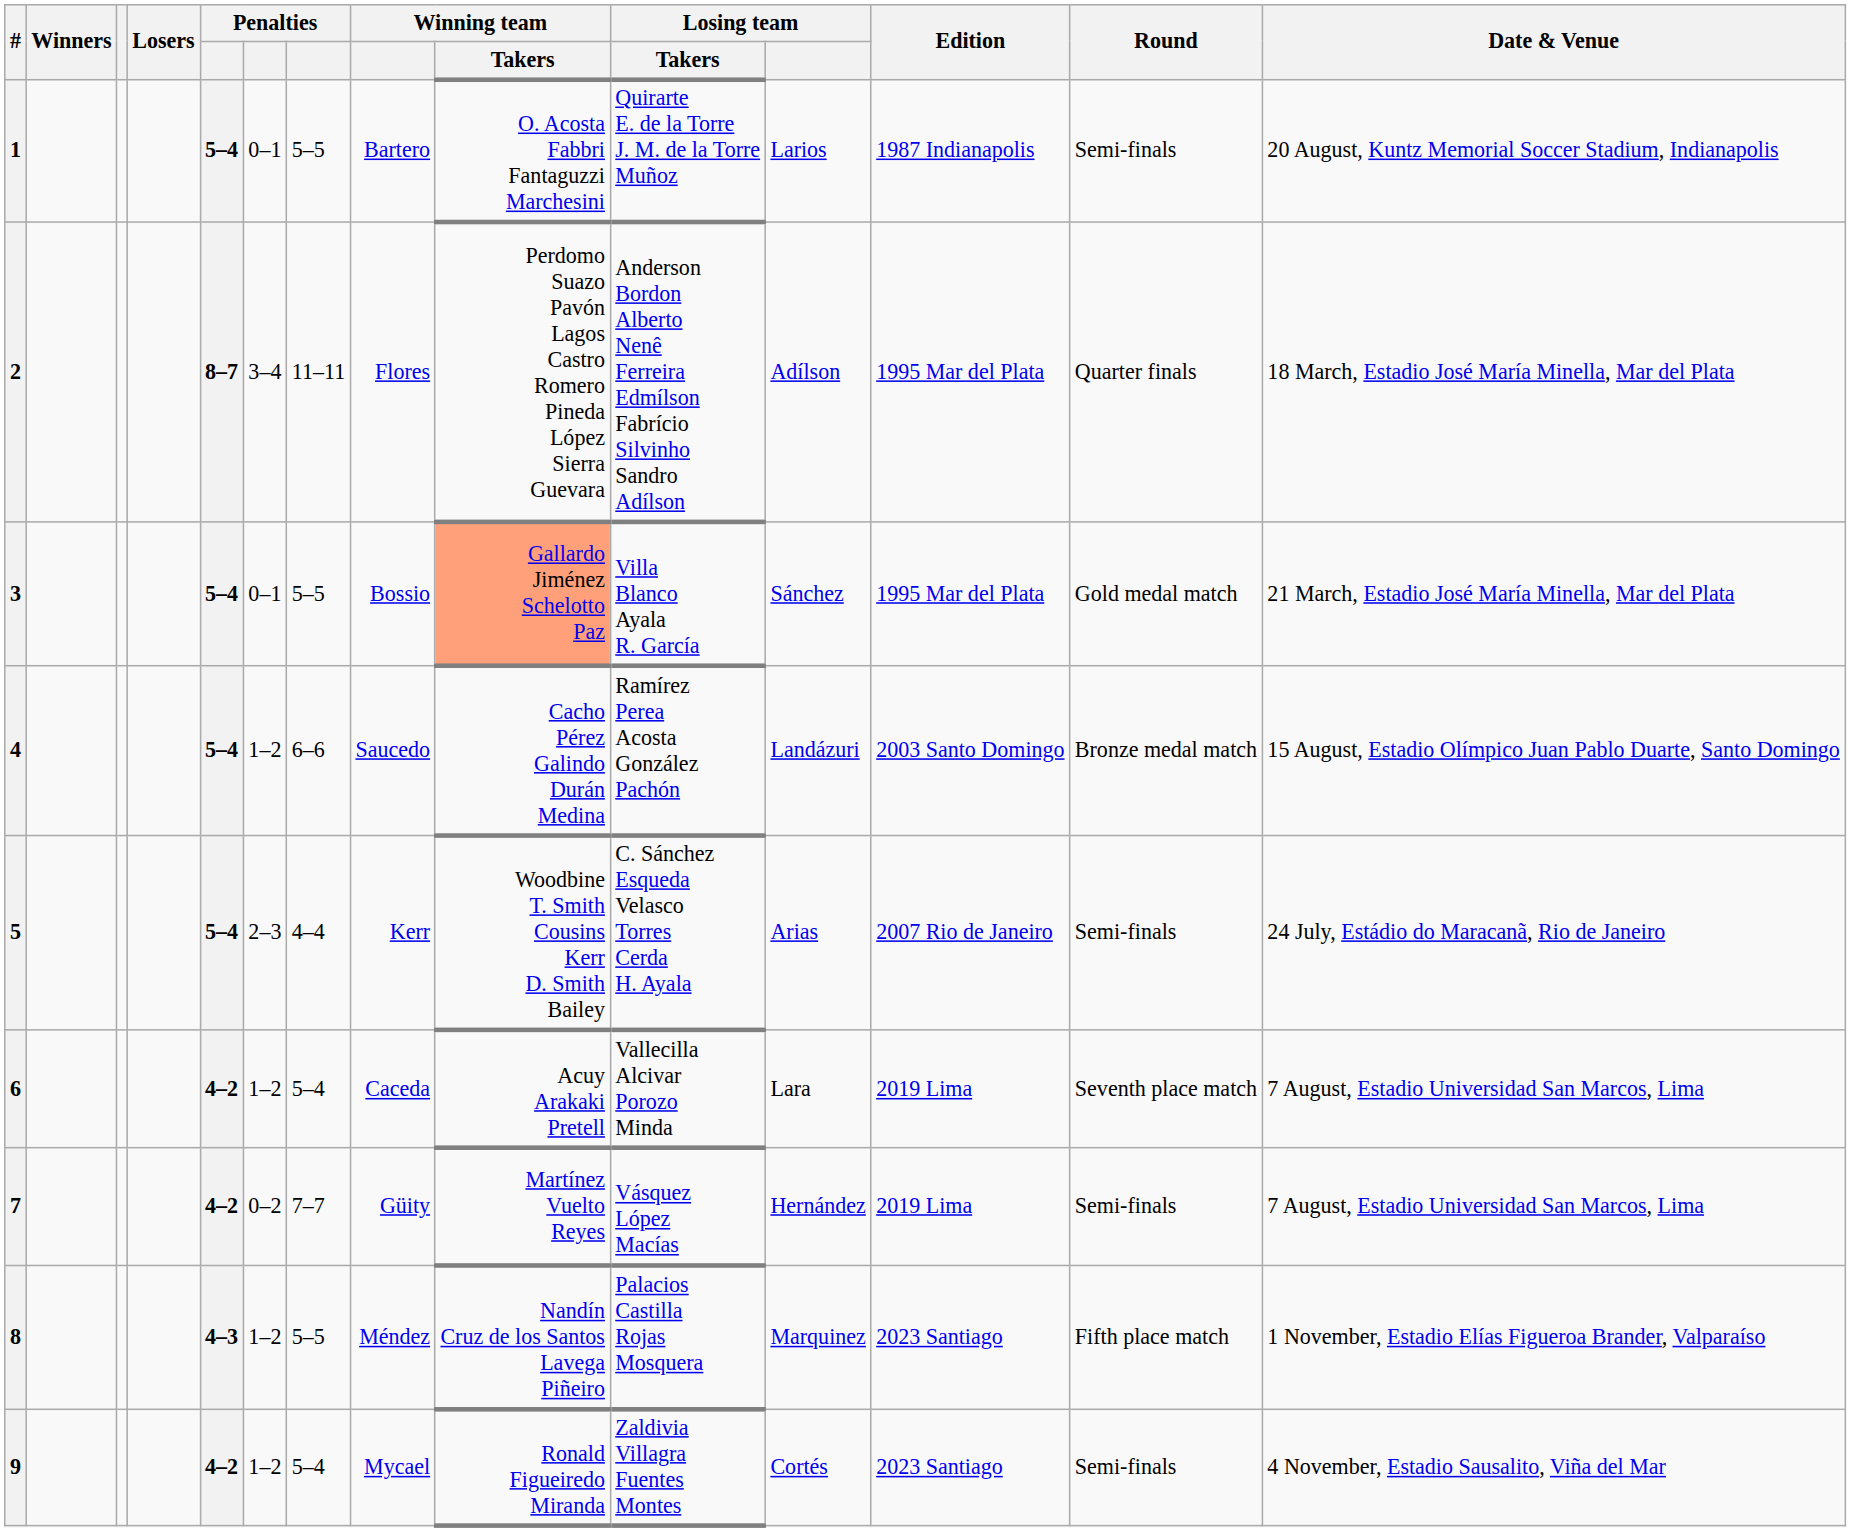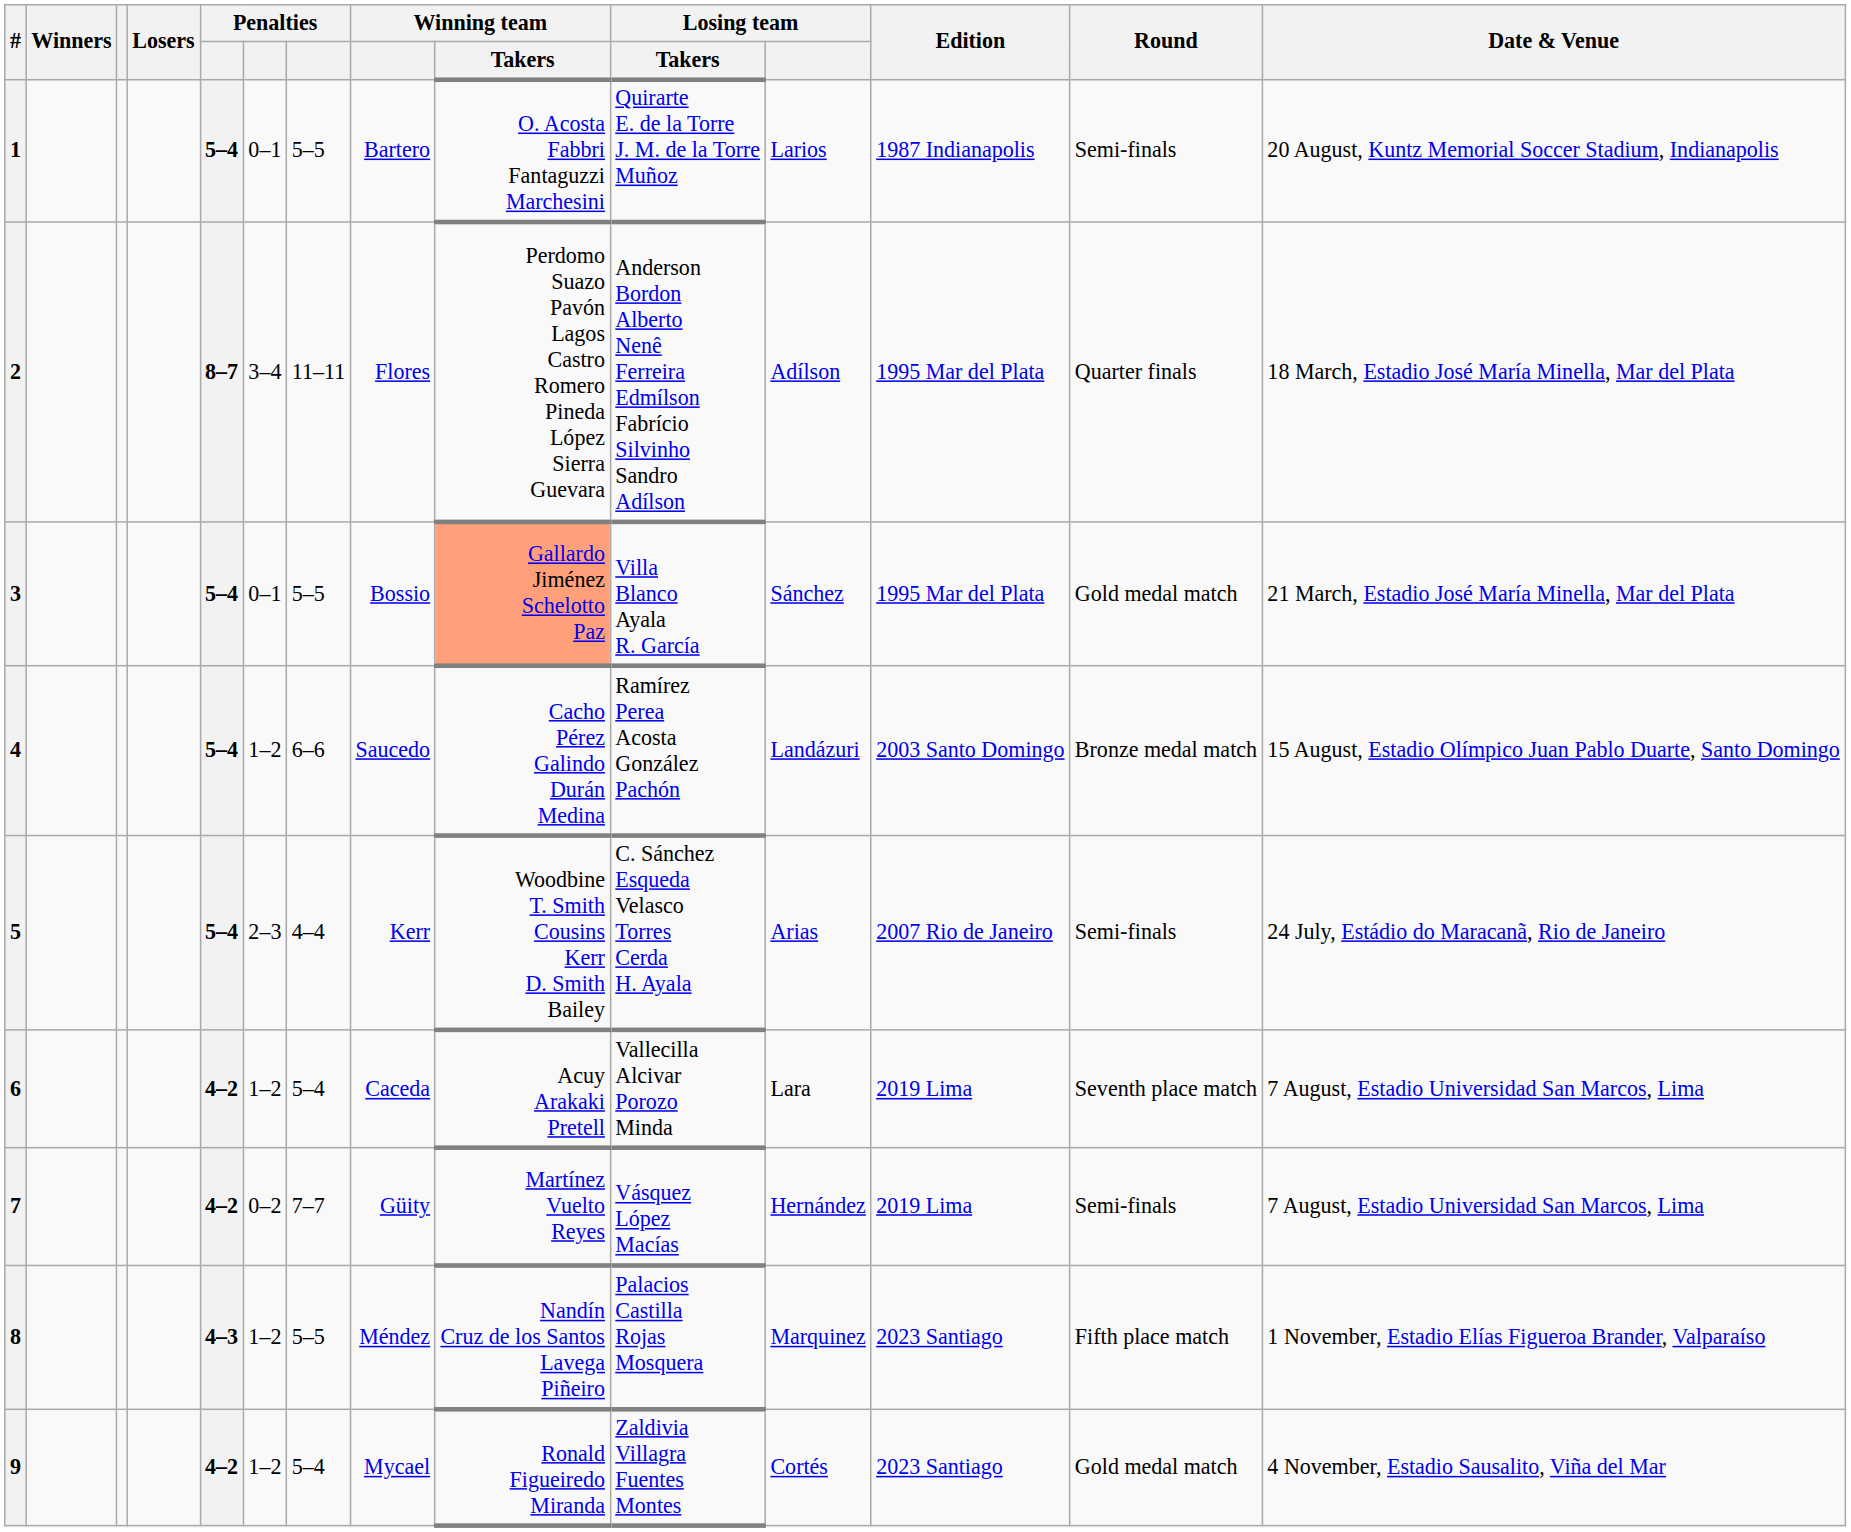9 | Round: Semi-finals -> Gold medal match
